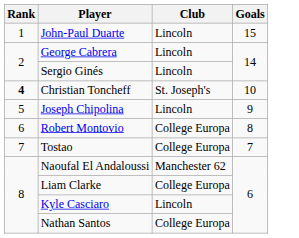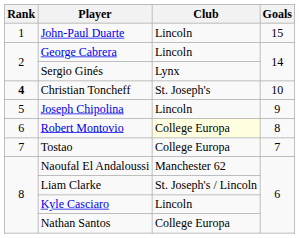Sergio Ginés | Club: Lincoln -> Lynx
Robert Montovio | Club: no background -> lightyellow background
Liam Clarke | Club: College Europa -> St. Joseph's / Lincoln
